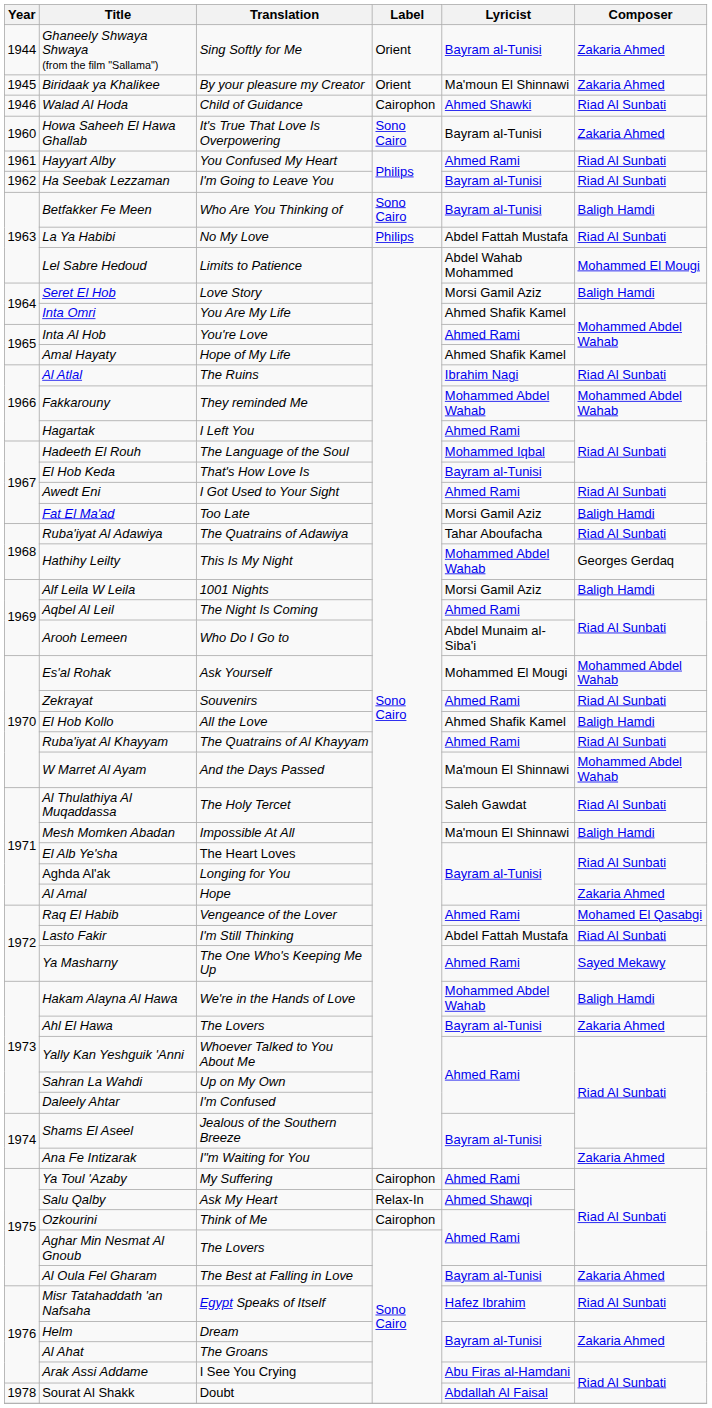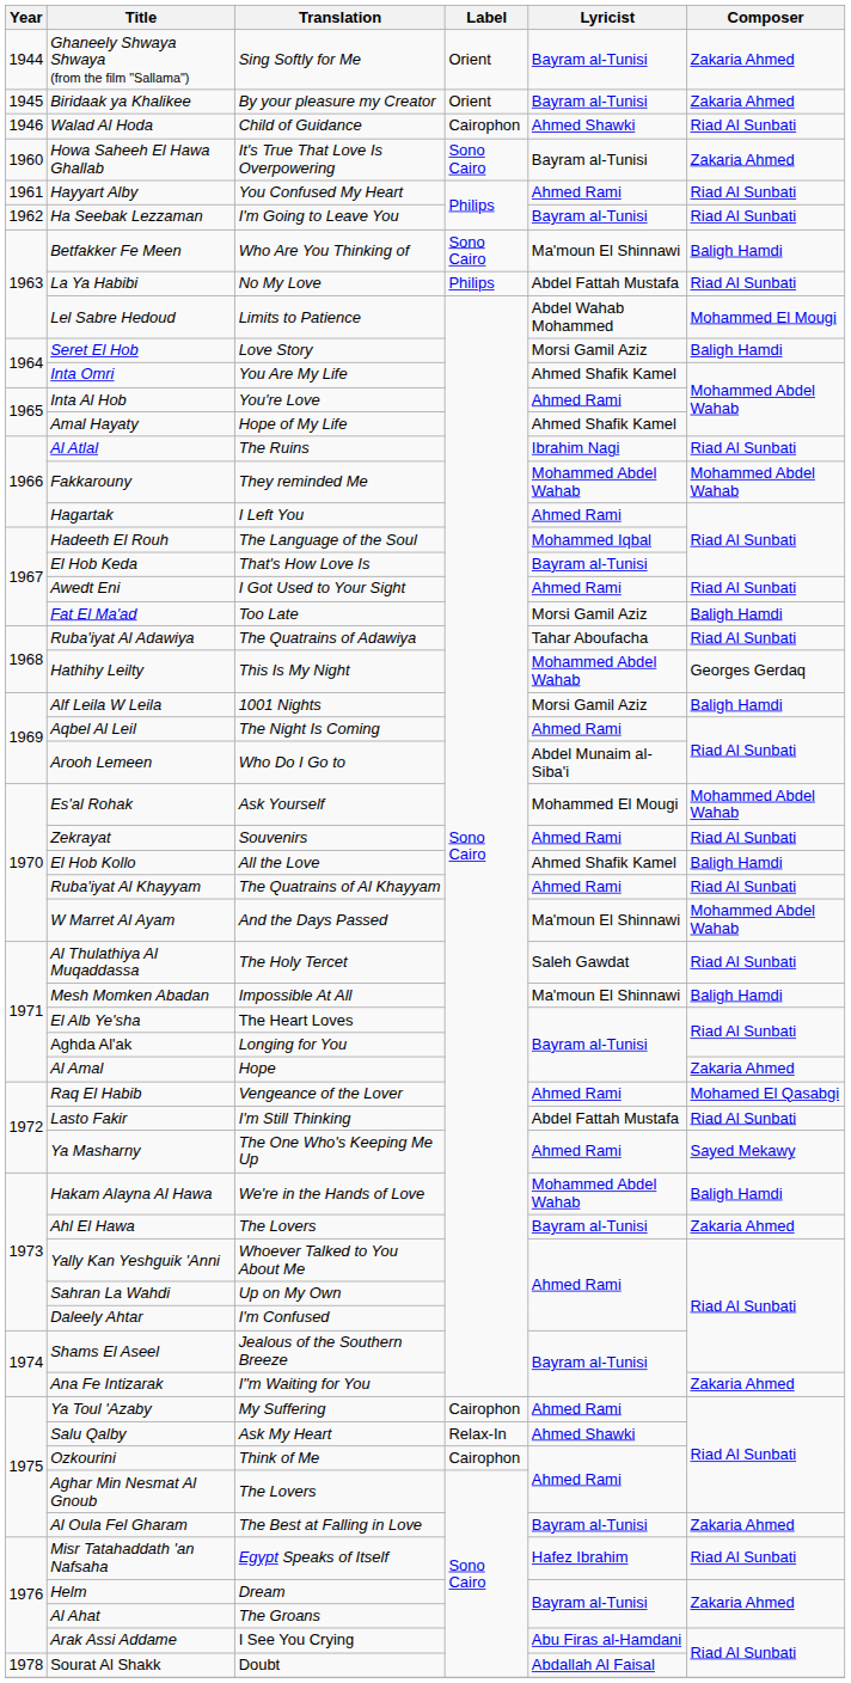Biridaak ya Khalikee | Lyricist: Ma'moun El Shinnawi -> Bayram al-Tunisi
Betfakker Fe Meen | Lyricist: Bayram al-Tunisi -> Ma'moun El Shinnawi
Salu Qalby | Lyricist: Ahmed Shawqi -> Ahmed Shawki
